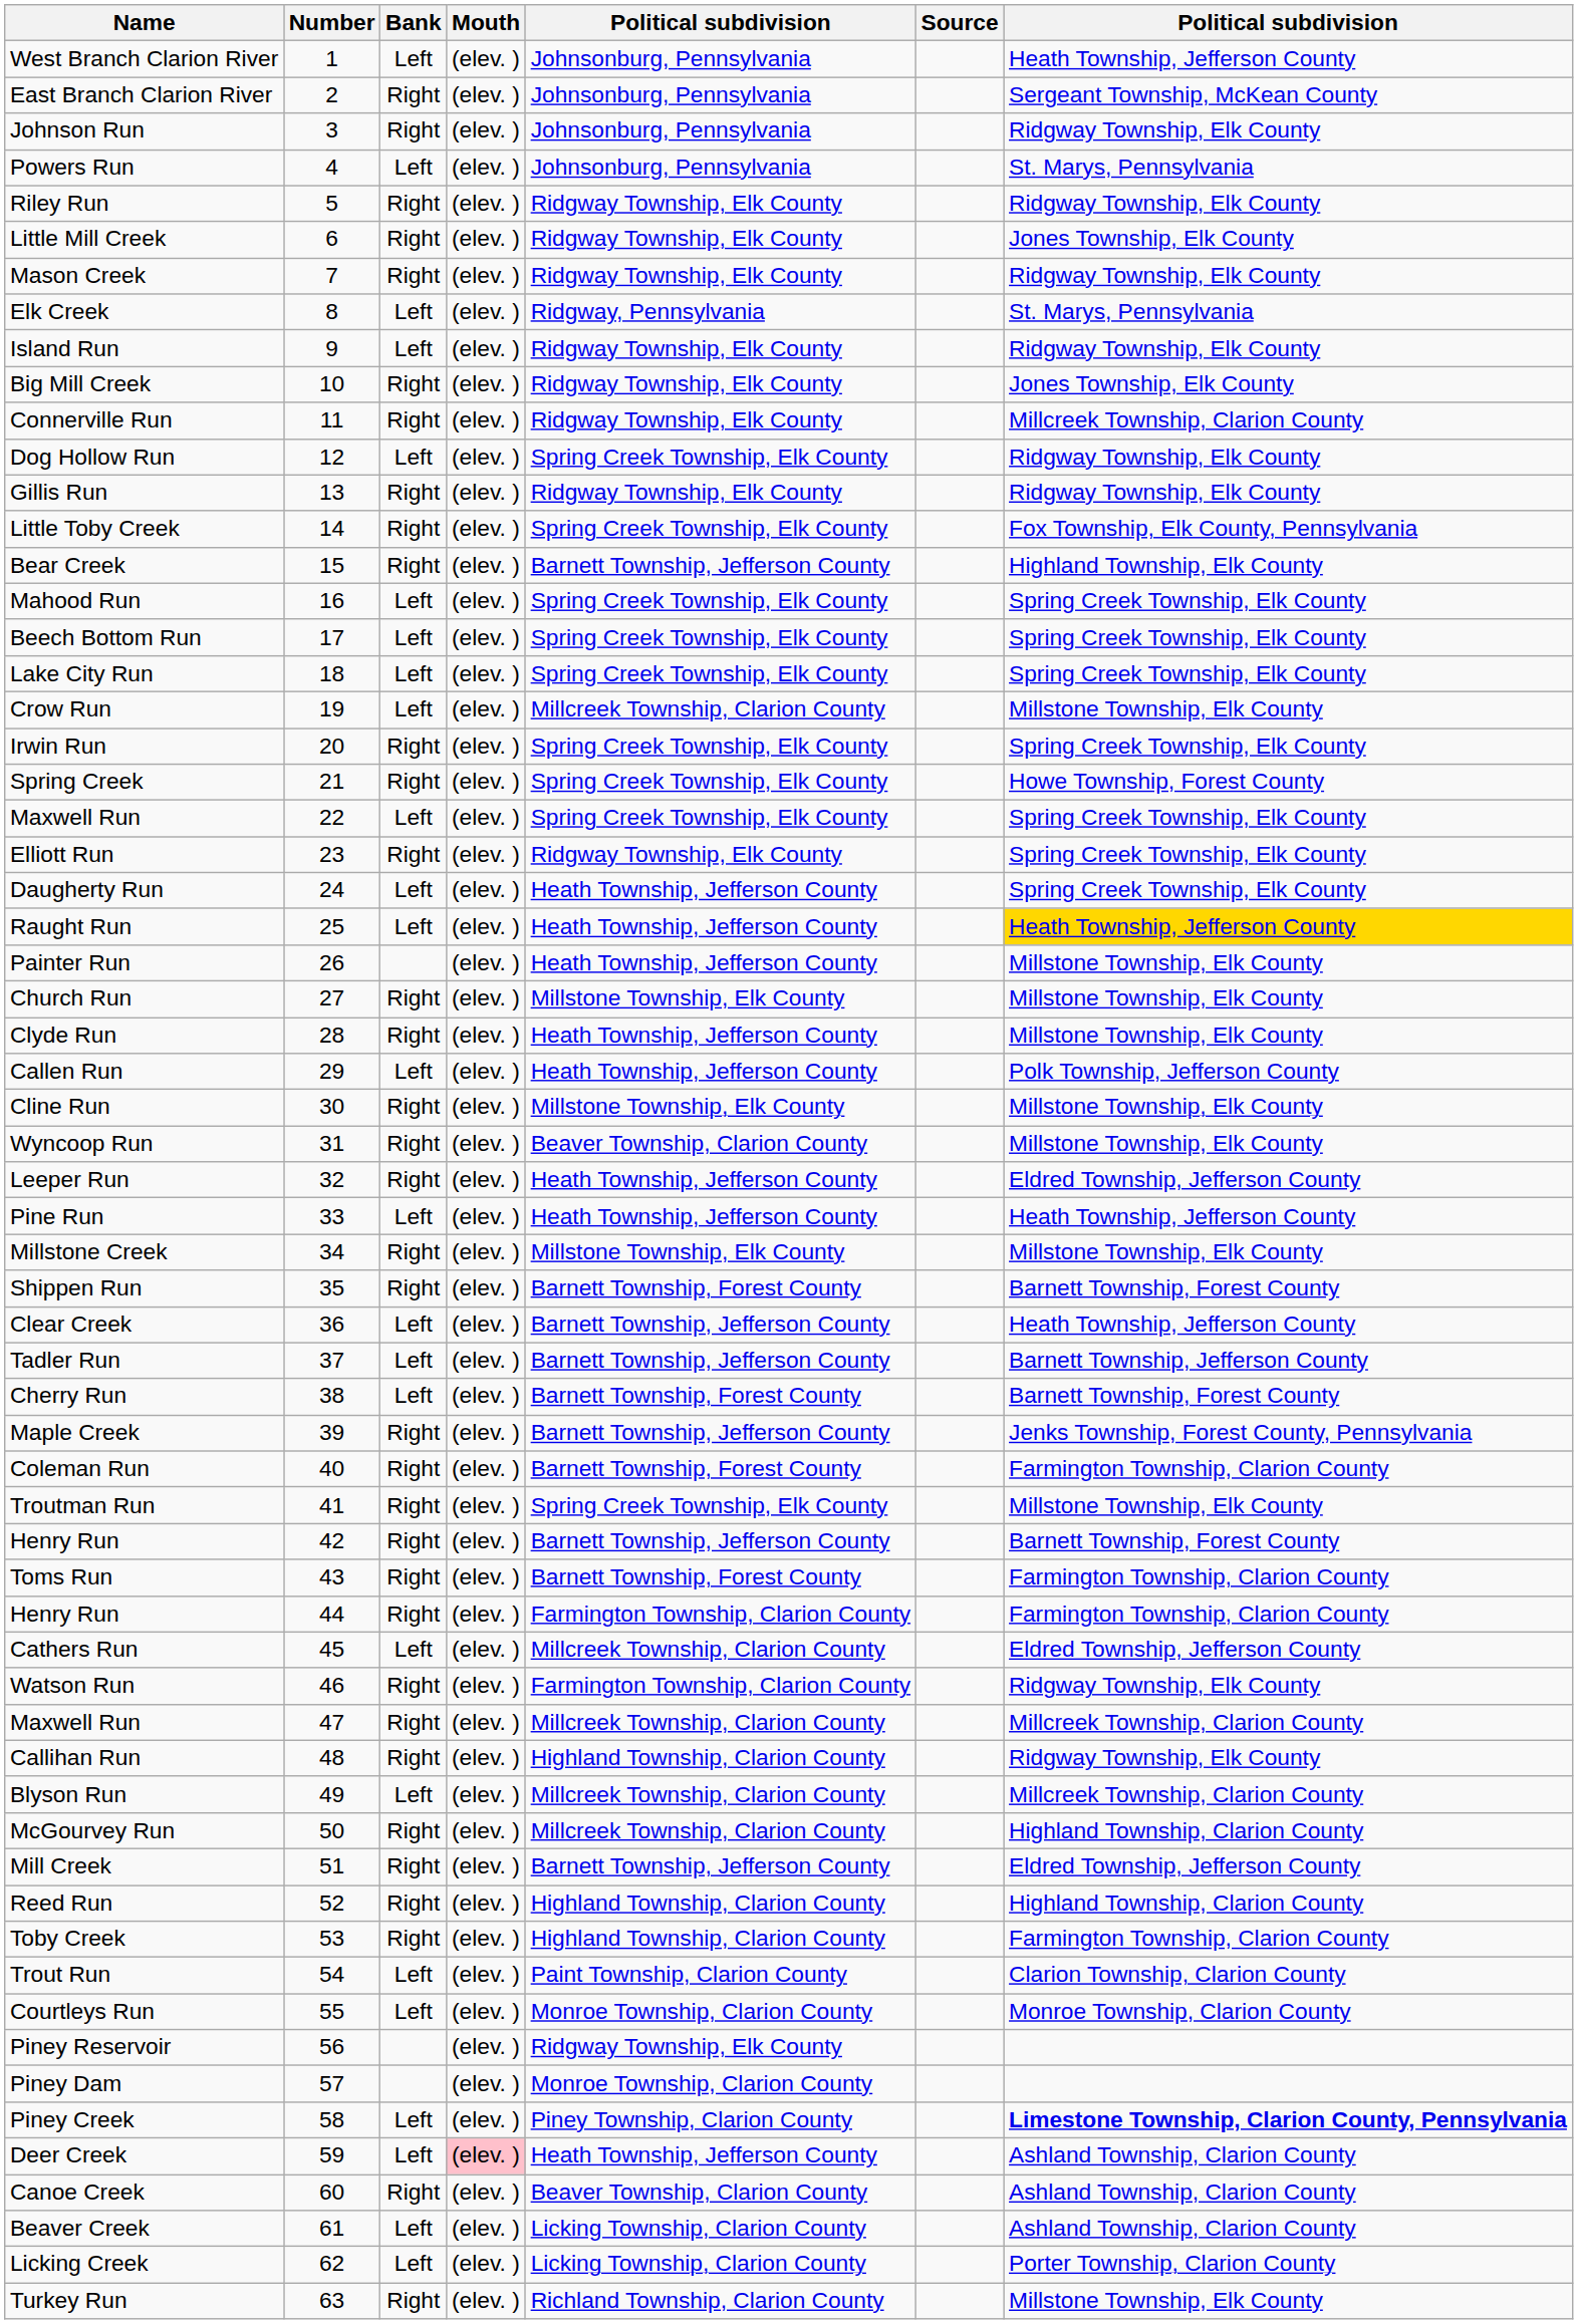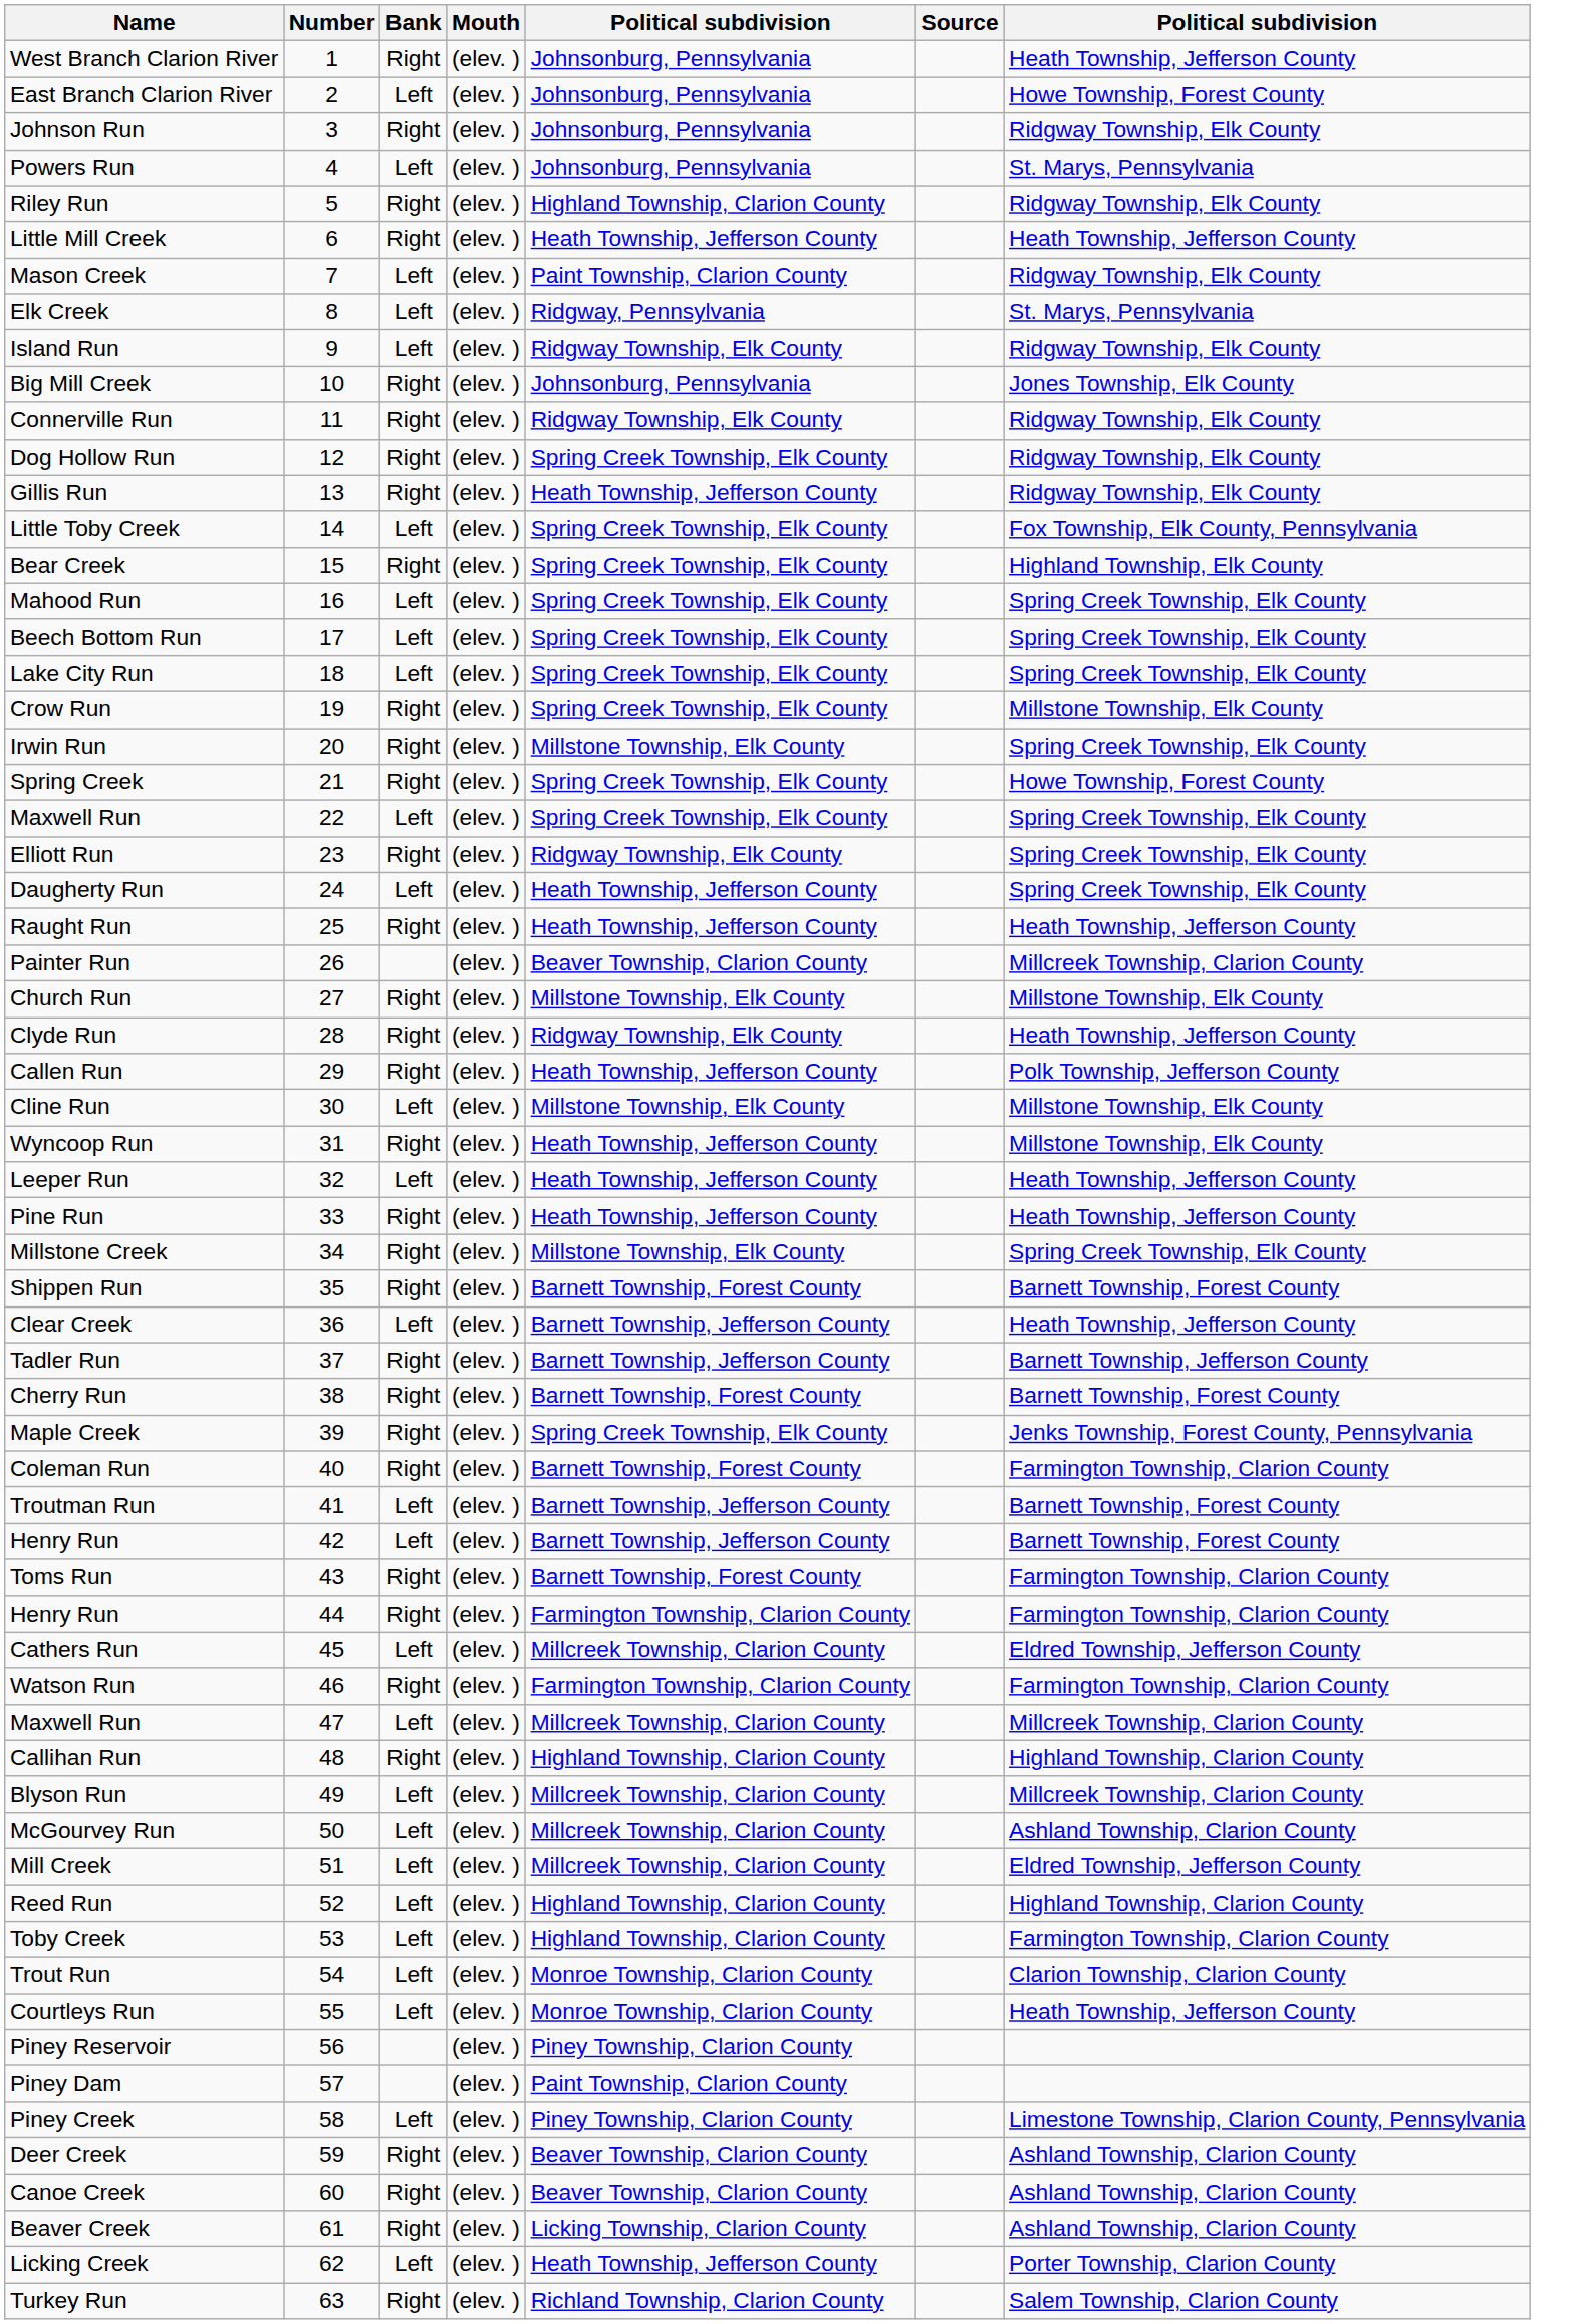West Branch Clarion River | Bank: Left -> Right
East Branch Clarion River | Bank: Right -> Left
East Branch Clarion River | column 7: Sergeant Township, McKean County -> Howe Township, Forest County
Riley Run | column 5: Ridgway Township, Elk County -> Highland Township, Clarion County
Little Mill Creek | column 5: Ridgway Township, Elk County -> Heath Township, Jefferson County
Little Mill Creek | column 7: Jones Township, Elk County -> Heath Township, Jefferson County
Mason Creek | Bank: Right -> Left
Mason Creek | column 5: Ridgway Township, Elk County -> Paint Township, Clarion County
Big Mill Creek | column 5: Ridgway Township, Elk County -> Johnsonburg, Pennsylvania
Connerville Run | column 7: Millcreek Township, Clarion County -> Ridgway Township, Elk County
Dog Hollow Run | Bank: Left -> Right
Gillis Run | column 5: Ridgway Township, Elk County -> Heath Township, Jefferson County
Little Toby Creek | Bank: Right -> Left
Bear Creek | column 5: Barnett Township, Jefferson County -> Spring Creek Township, Elk County
Crow Run | Bank: Left -> Right
Crow Run | column 5: Millcreek Township, Clarion County -> Spring Creek Township, Elk County
Irwin Run | column 5: Spring Creek Township, Elk County -> Millstone Township, Elk County
Raught Run | Bank: Left -> Right
Raught Run | column 7: gold background -> no background
Painter Run | column 5: Heath Township, Jefferson County -> Beaver Township, Clarion County
Painter Run | column 7: Millstone Township, Elk County -> Millcreek Township, Clarion County
Clyde Run | column 5: Heath Township, Jefferson County -> Ridgway Township, Elk County
Clyde Run | column 7: Millstone Township, Elk County -> Heath Township, Jefferson County
Callen Run | Bank: Left -> Right
Cline Run | Bank: Right -> Left
Wyncoop Run | column 5: Beaver Township, Clarion County -> Heath Township, Jefferson County
Leeper Run | Bank: Right -> Left
Leeper Run | column 7: Eldred Township, Jefferson County -> Heath Township, Jefferson County
Pine Run | Bank: Left -> Right
Millstone Creek | column 7: Millstone Township, Elk County -> Spring Creek Township, Elk County
Tadler Run | Bank: Left -> Right
Cherry Run | Bank: Left -> Right
Maple Creek | column 5: Barnett Township, Jefferson County -> Spring Creek Township, Elk County
Troutman Run | Bank: Right -> Left
Troutman Run | column 5: Spring Creek Township, Elk County -> Barnett Township, Jefferson County
Troutman Run | column 7: Millstone Township, Elk County -> Barnett Township, Forest County
Henry Run / 42 | Bank: Right -> Left
Watson Run | column 7: Ridgway Township, Elk County -> Farmington Township, Clarion County
Maxwell Run / 47 | Bank: Right -> Left
Callihan Run | column 7: Ridgway Township, Elk County -> Highland Township, Clarion County
McGourvey Run | Bank: Right -> Left
McGourvey Run | column 7: Highland Township, Clarion County -> Ashland Township, Clarion County
Mill Creek | Bank: Right -> Left
Mill Creek | column 5: Barnett Township, Jefferson County -> Millcreek Township, Clarion County
Reed Run | Bank: Right -> Left
Toby Creek | Bank: Right -> Left
Trout Run | column 5: Paint Township, Clarion County -> Monroe Township, Clarion County
Courtleys Run | column 7: Monroe Township, Clarion County -> Heath Township, Jefferson County
Piney Reservoir | column 5: Ridgway Township, Elk County -> Piney Township, Clarion County
Piney Dam | column 5: Monroe Township, Clarion County -> Paint Township, Clarion County
Piney Creek | column 7: bold -> normal
Deer Creek | Bank: Left -> Right
Deer Creek | Mouth: pink background -> no background
Deer Creek | column 5: Heath Township, Jefferson County -> Beaver Township, Clarion County
Beaver Creek | Bank: Left -> Right
Licking Creek | column 5: Licking Township, Clarion County -> Heath Township, Jefferson County
Turkey Run | column 7: Millstone Township, Elk County -> Salem Township, Clarion County
